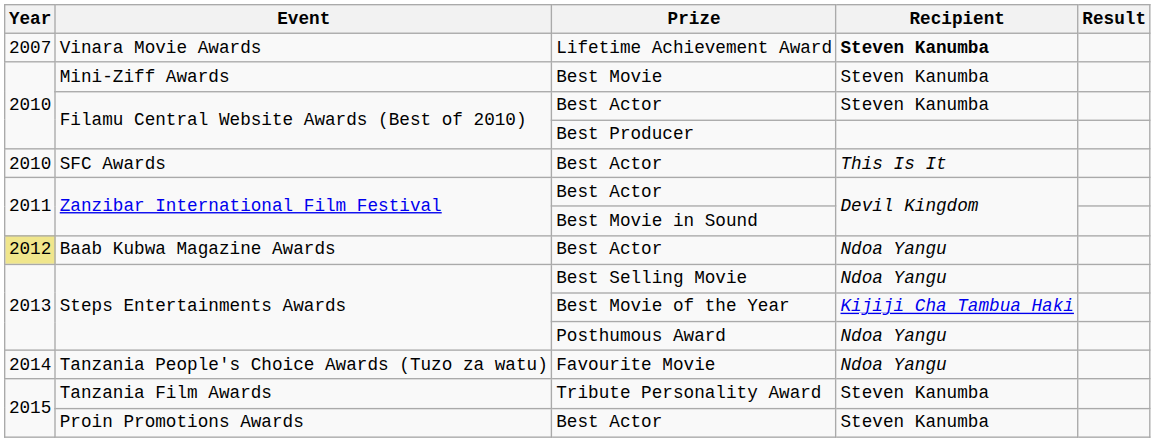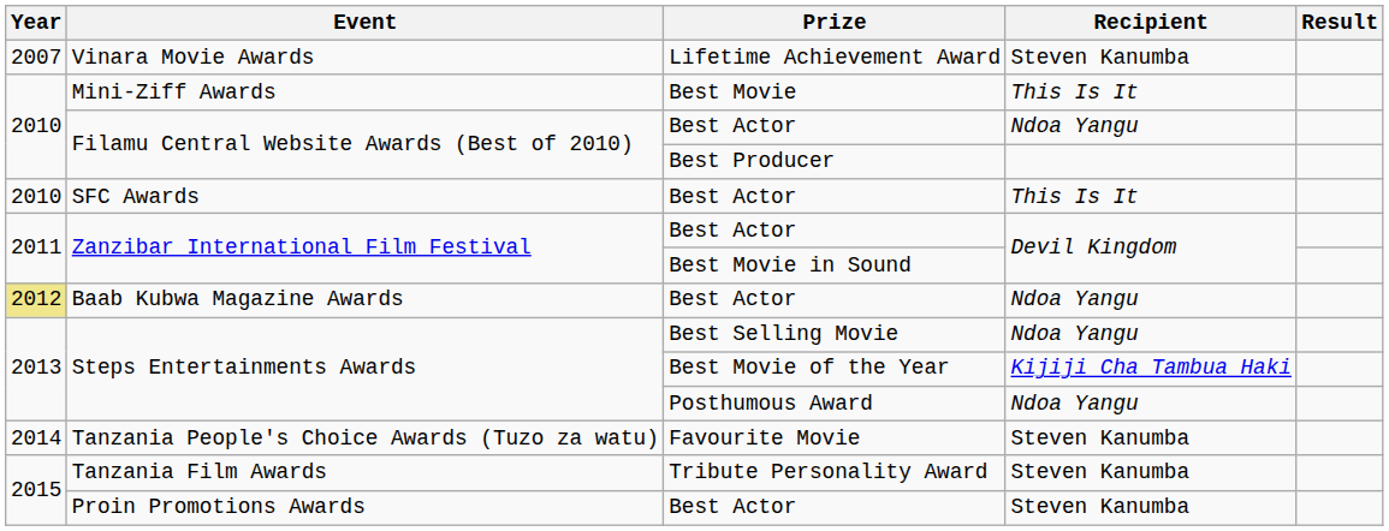Vinara Movie Awards | Recipient: bold -> normal
Mini-Ziff Awards | Recipient: Steven Kanumba -> This Is It
Filamu Central Website Awards (Best of 2010) / Best Actor | Recipient: Steven Kanumba -> Ndoa Yangu
Tanzania People's Choice Awards (Tuzo za watu) | Recipient: Ndoa Yangu -> Steven Kanumba
